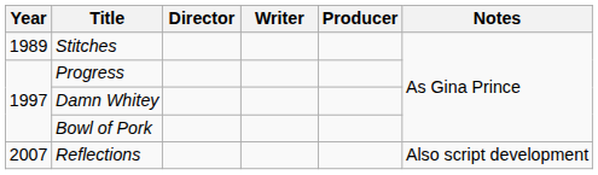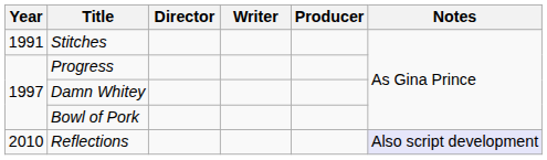Stitches | Year: 1989 -> 1991
Reflections | Year: 2007 -> 2010
Reflections | Notes: no background -> lavender background
